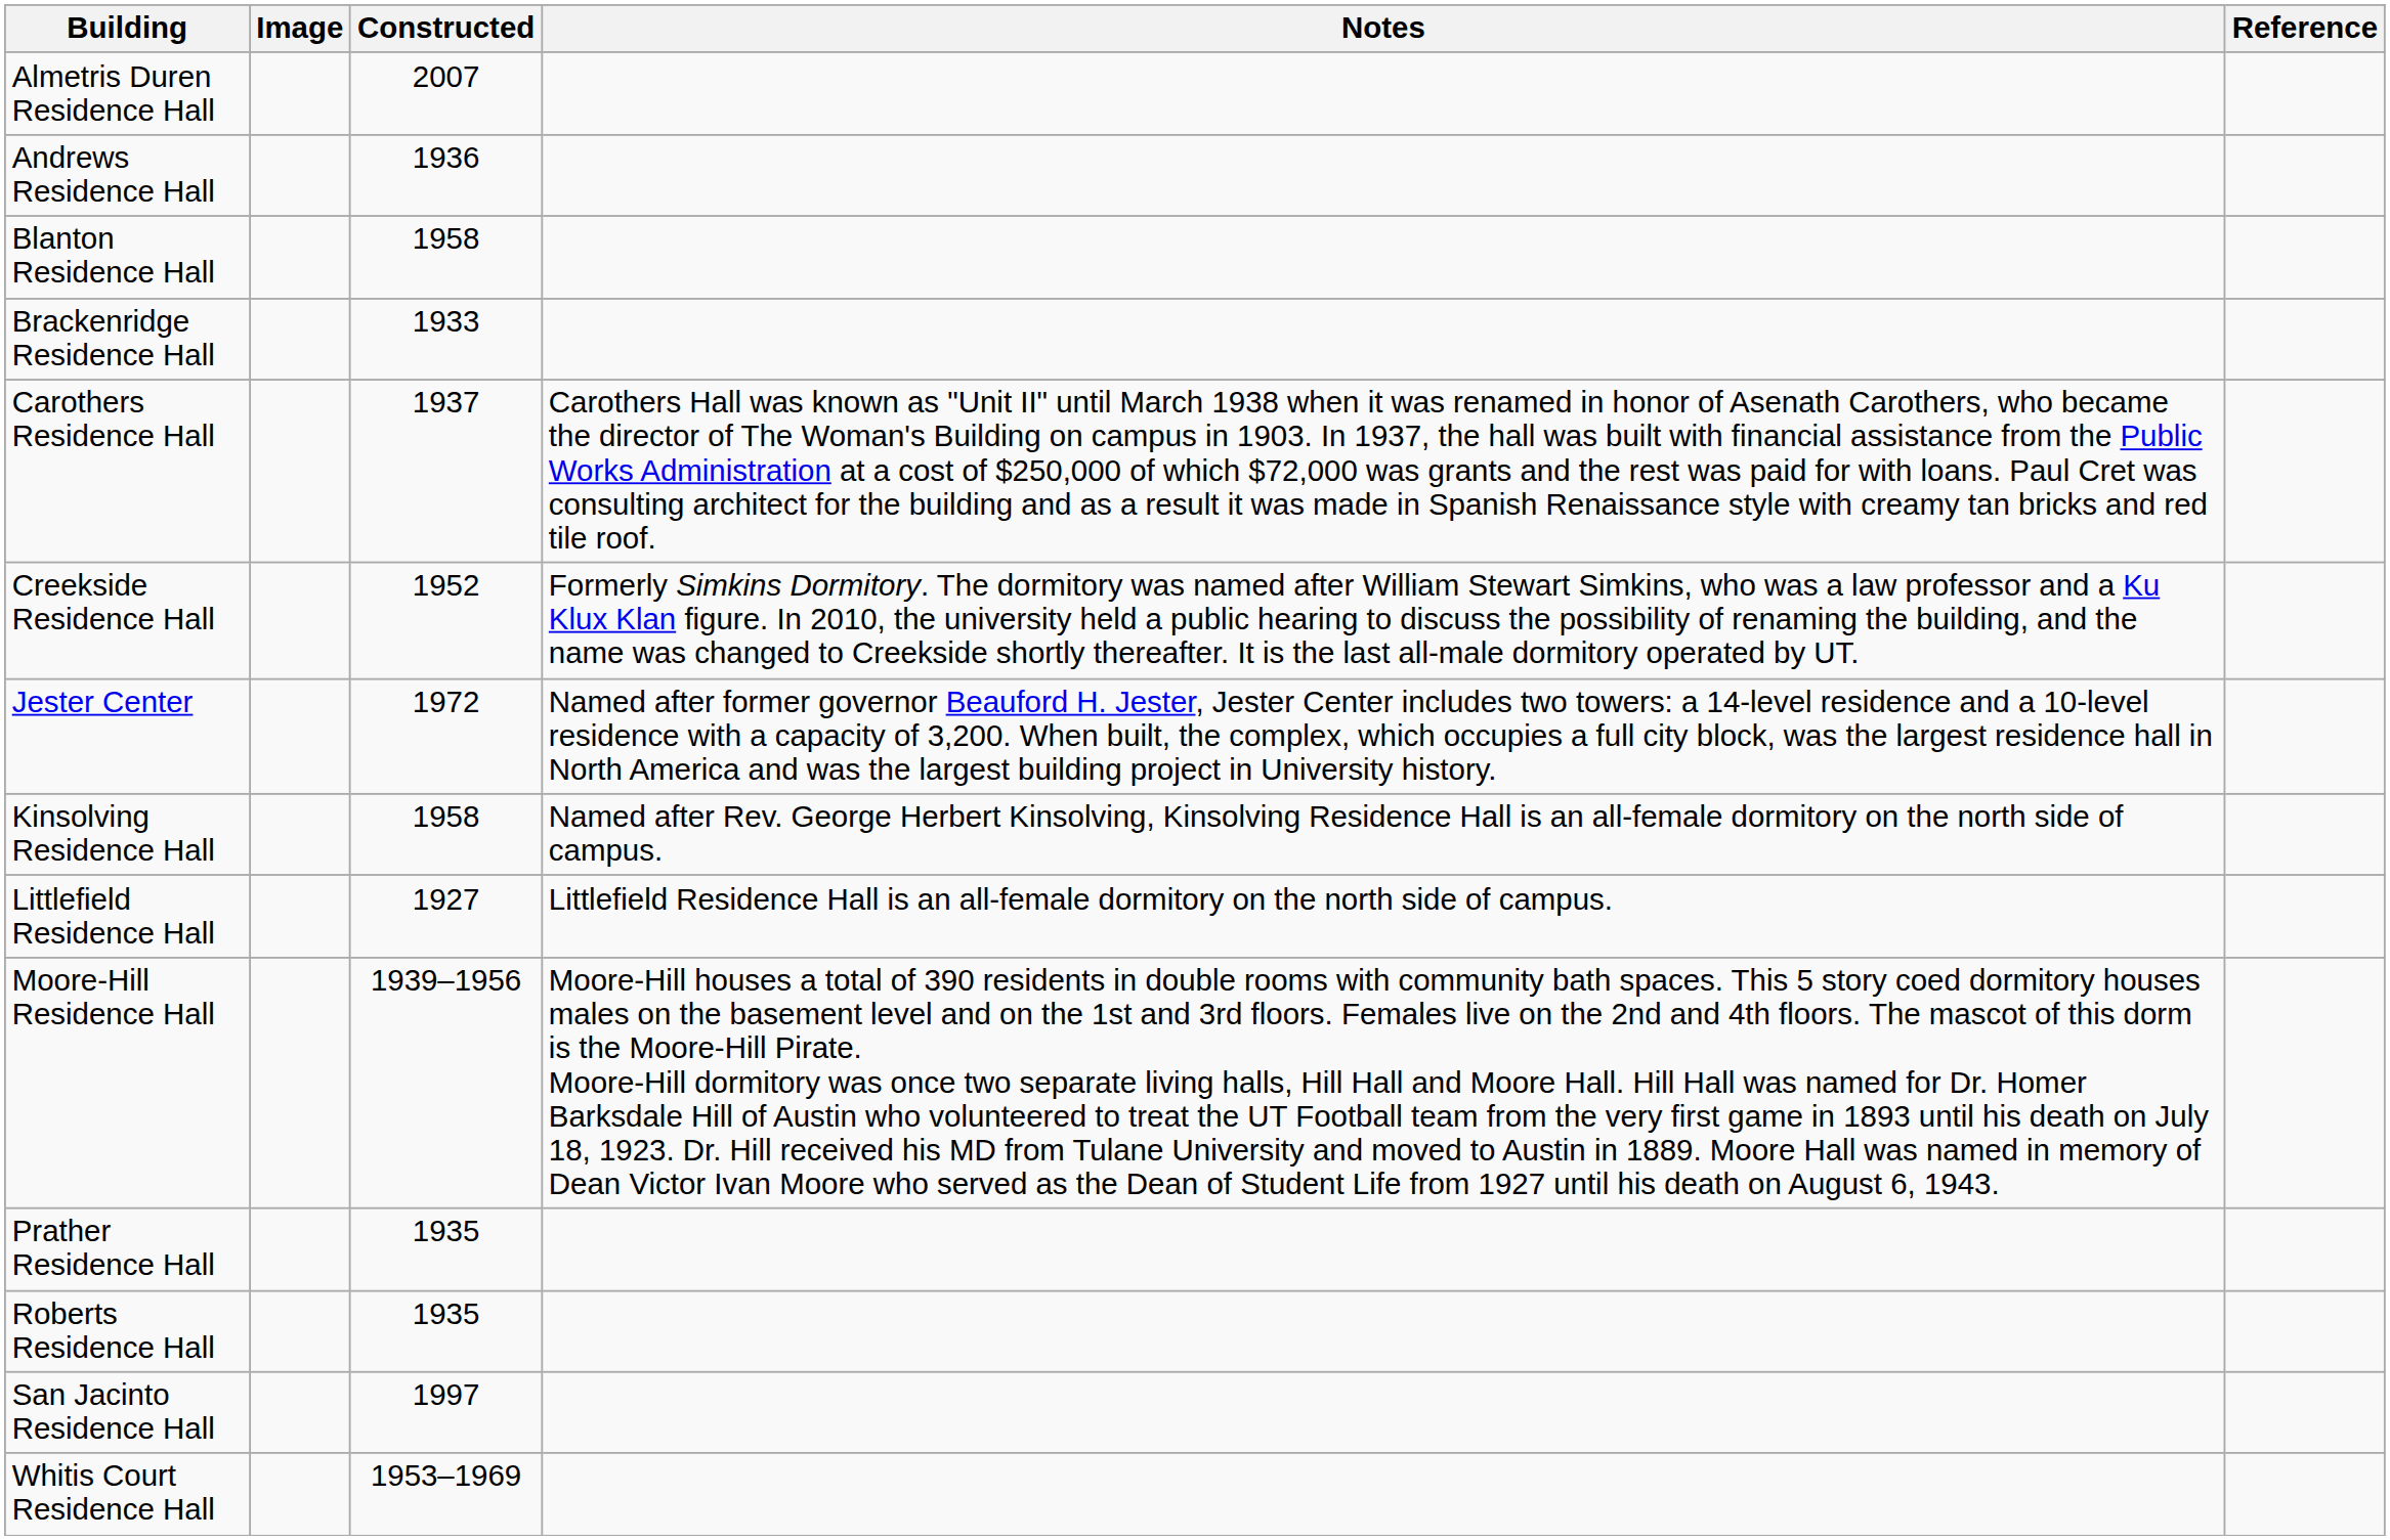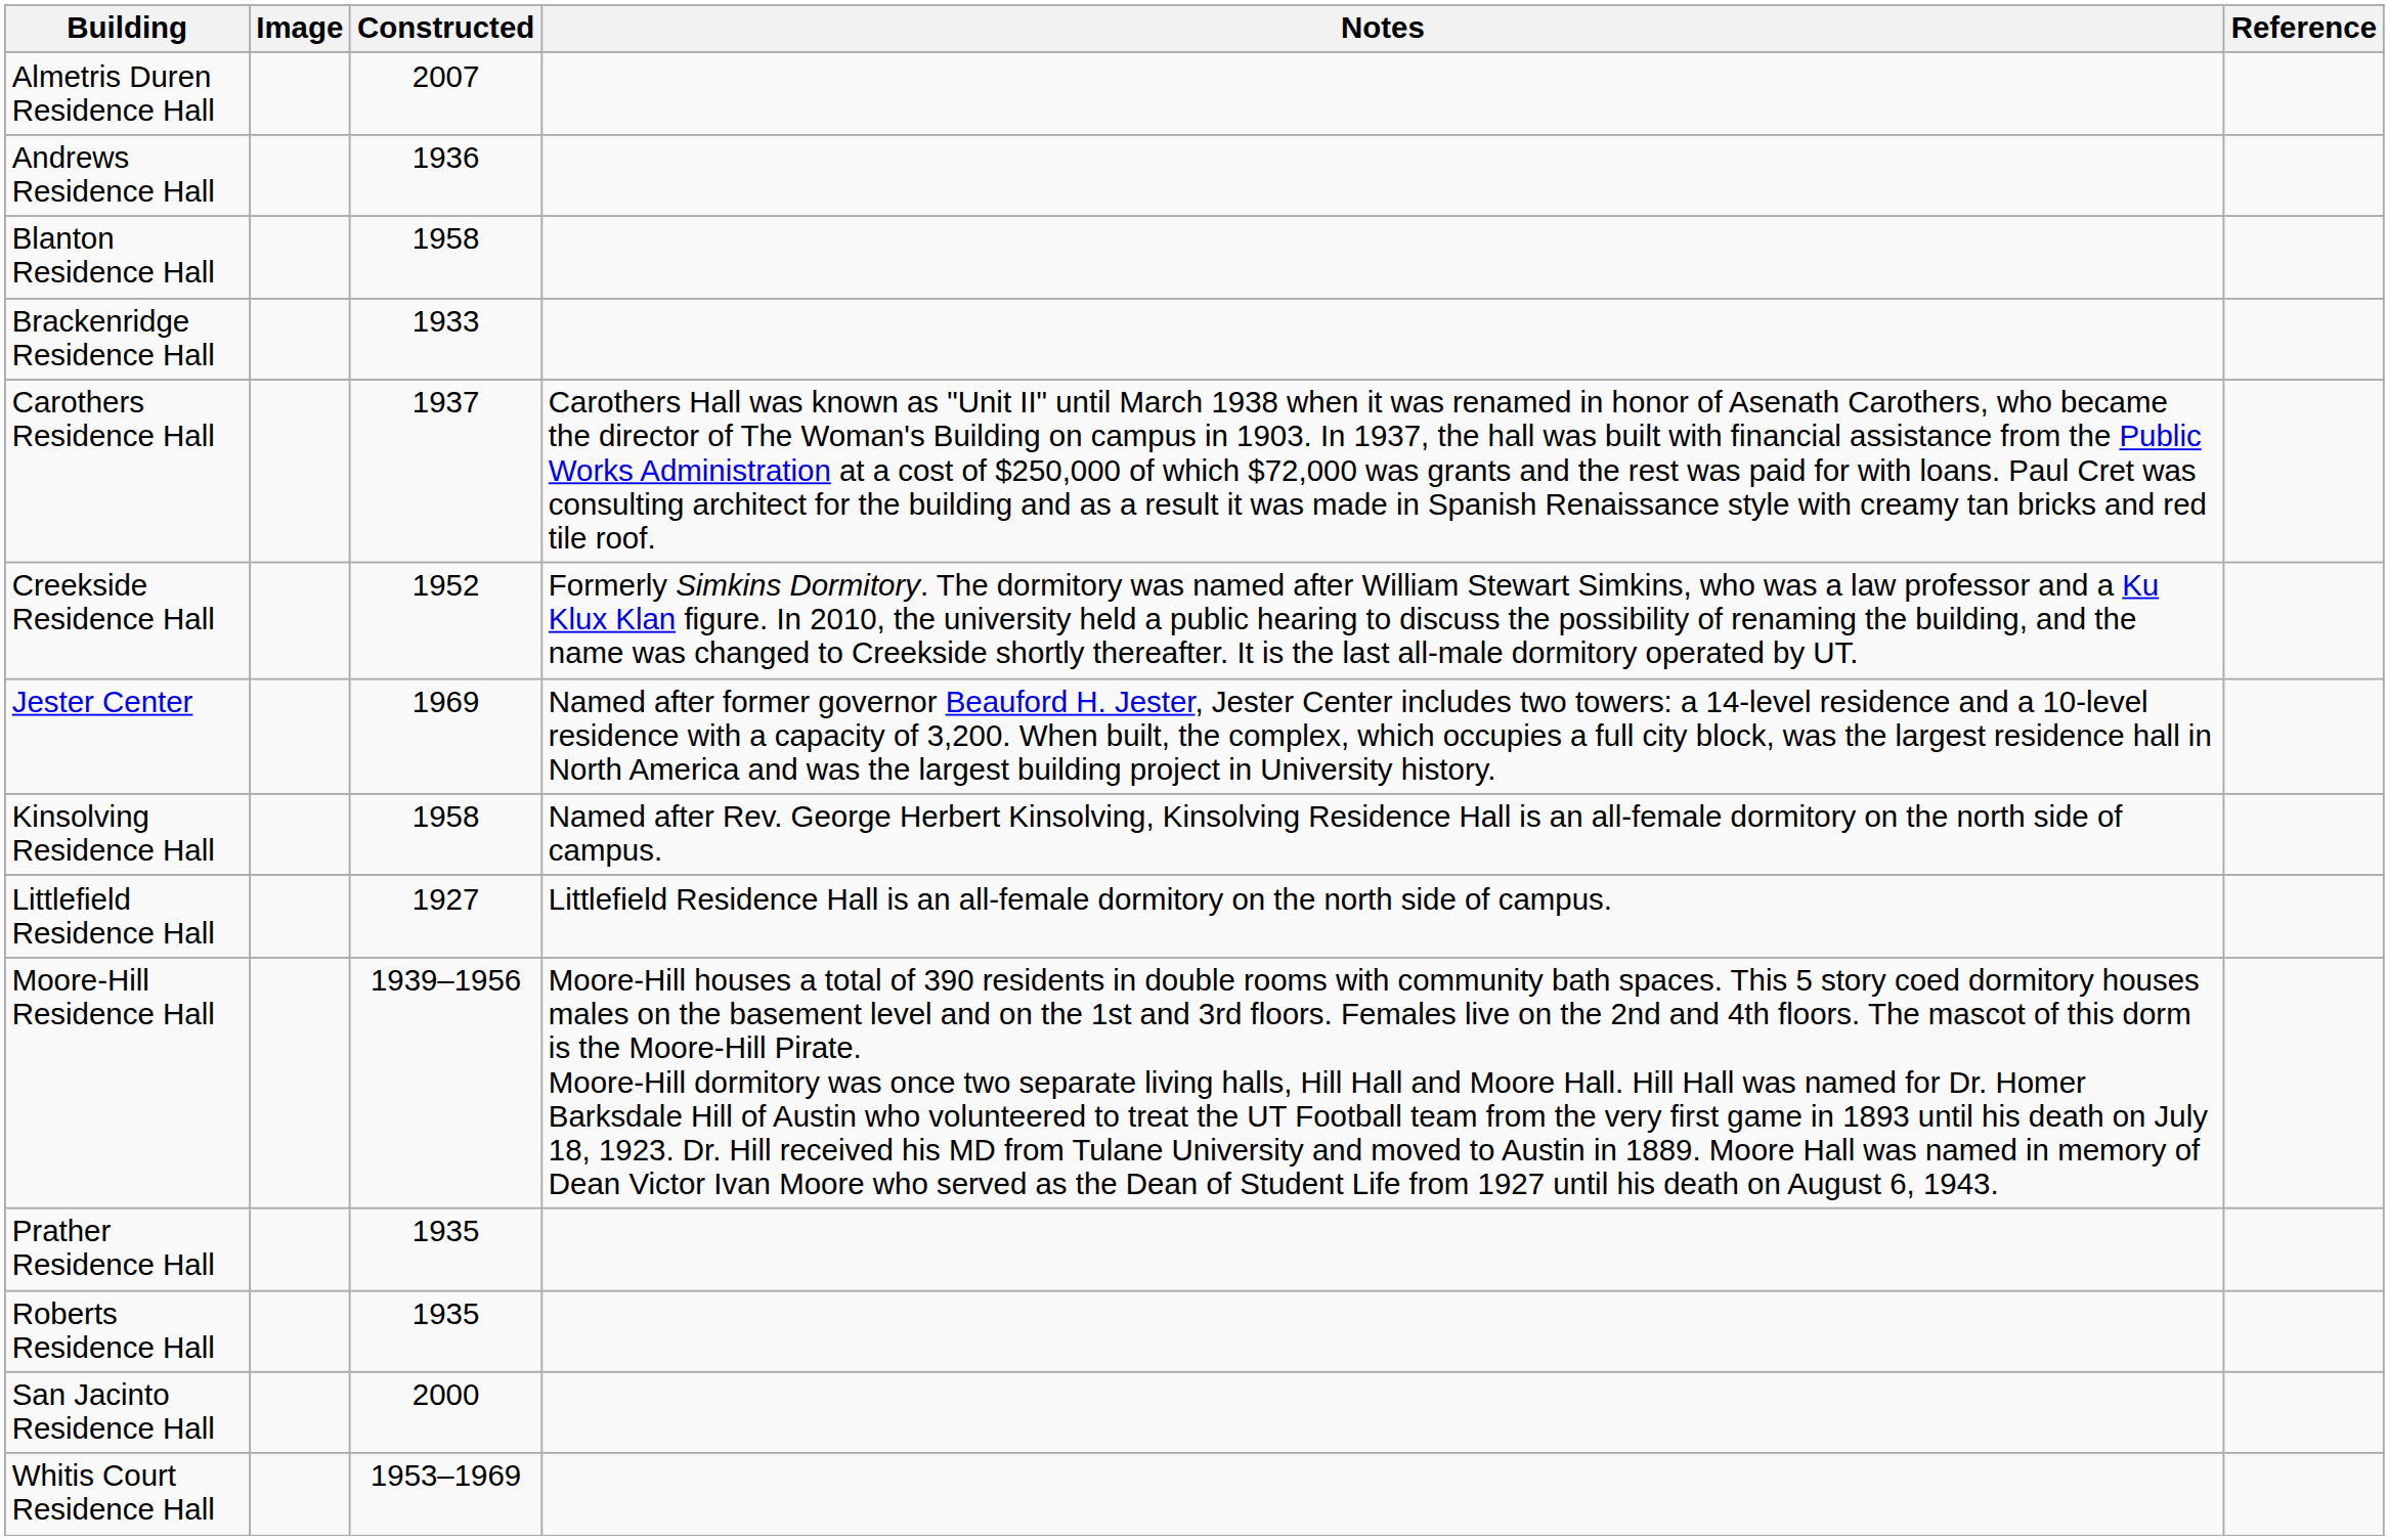Jester Center | Constructed: 1972 -> 1969
San Jacinto Residence Hall | Constructed: 1997 -> 2000
